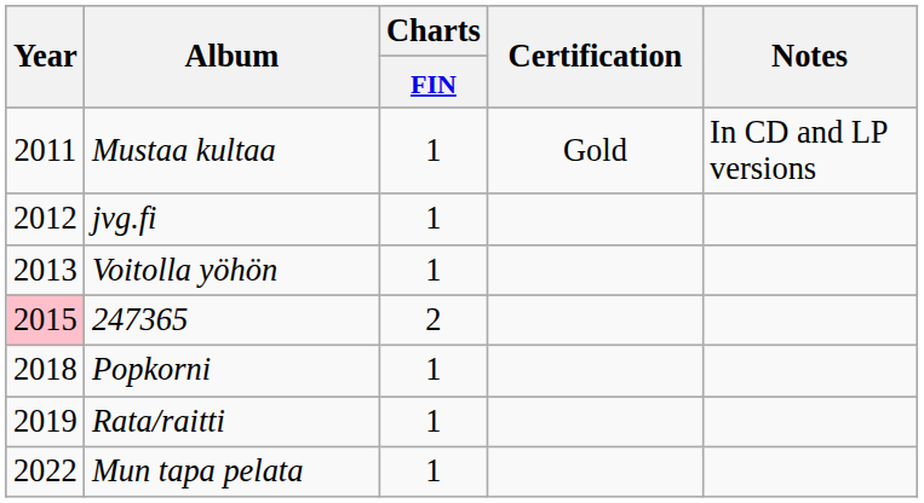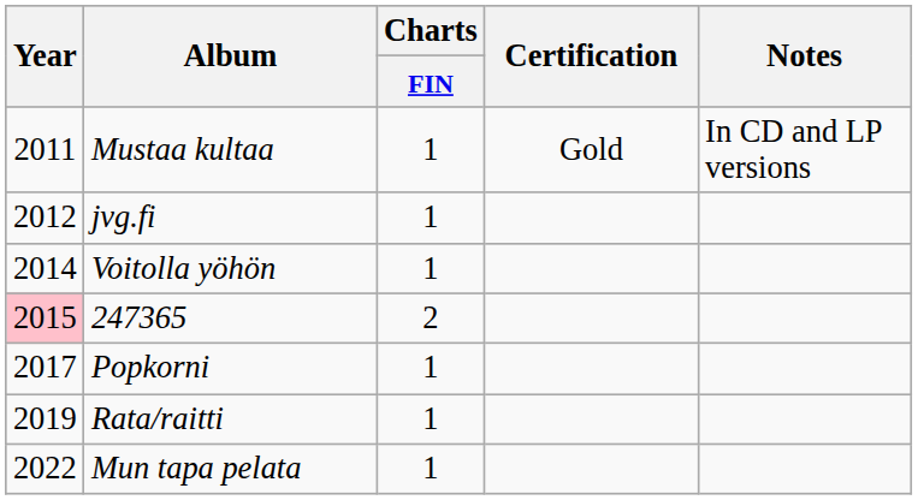Voitolla yöhön | Year: 2013 -> 2014
Popkorni | Year: 2018 -> 2017
